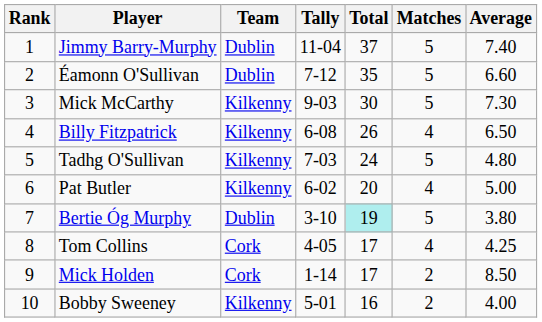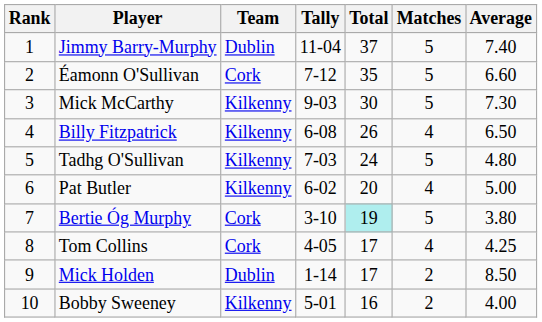Éamonn O'Sullivan | Team: Dublin -> Cork
Bertie Óg Murphy | Team: Dublin -> Cork
Mick Holden | Team: Cork -> Dublin
